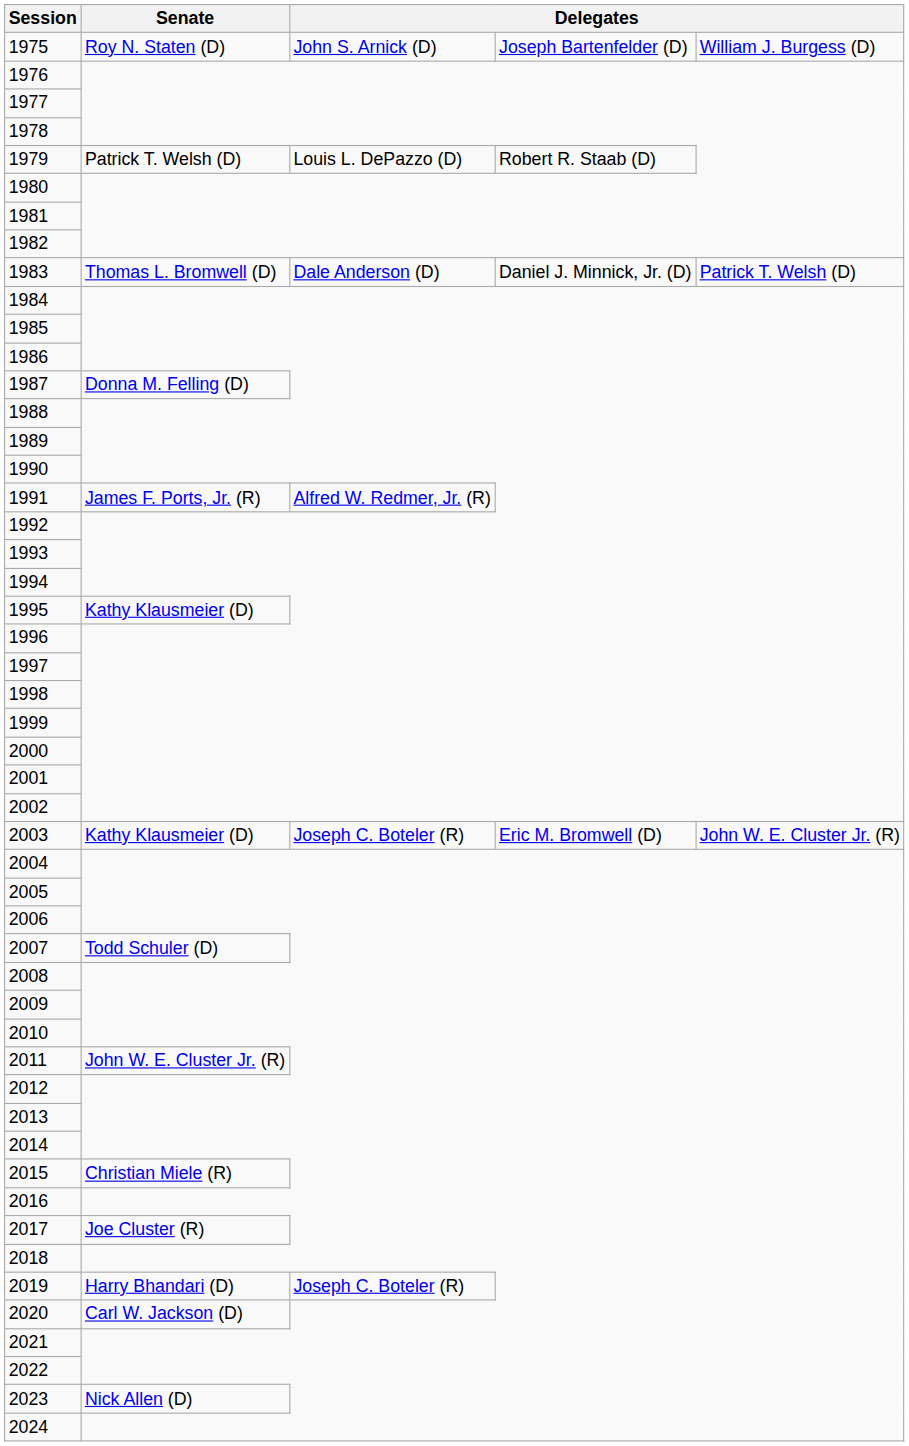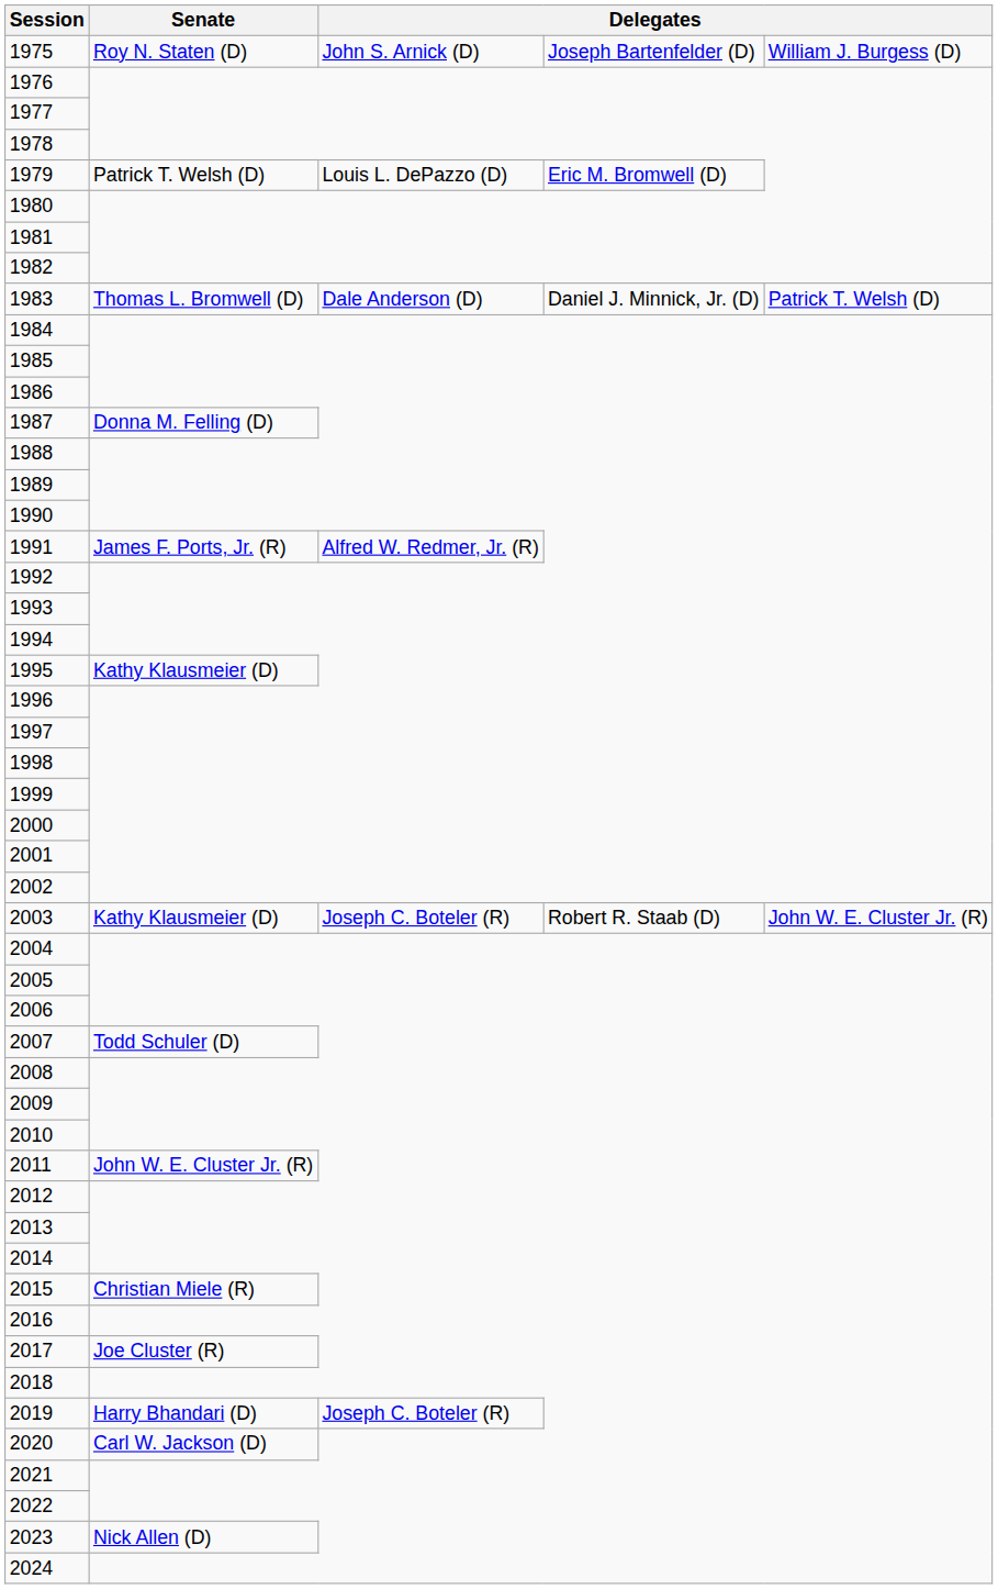1979 | column 4: Robert R. Staab (D) -> Eric M. Bromwell (D)
2003 | column 4: Eric M. Bromwell (D) -> Robert R. Staab (D)
